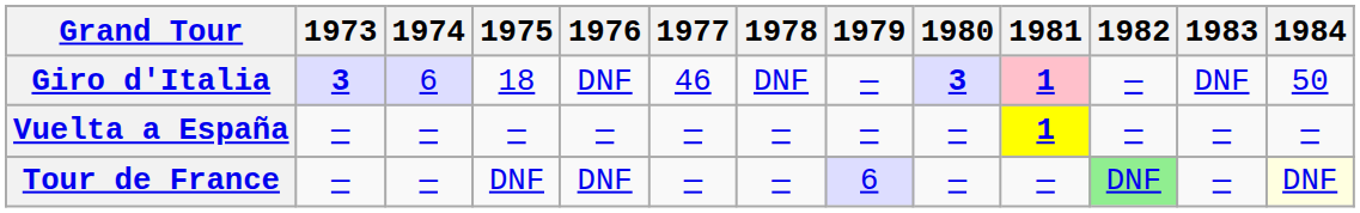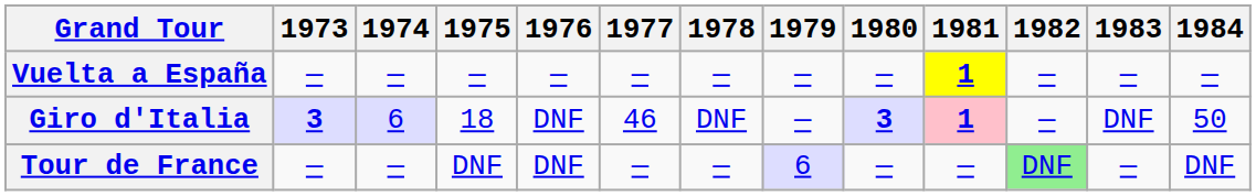rows swapped: Vuelta a España <-> Giro d'Italia
Tour de France | 1984: lightyellow background -> no background
